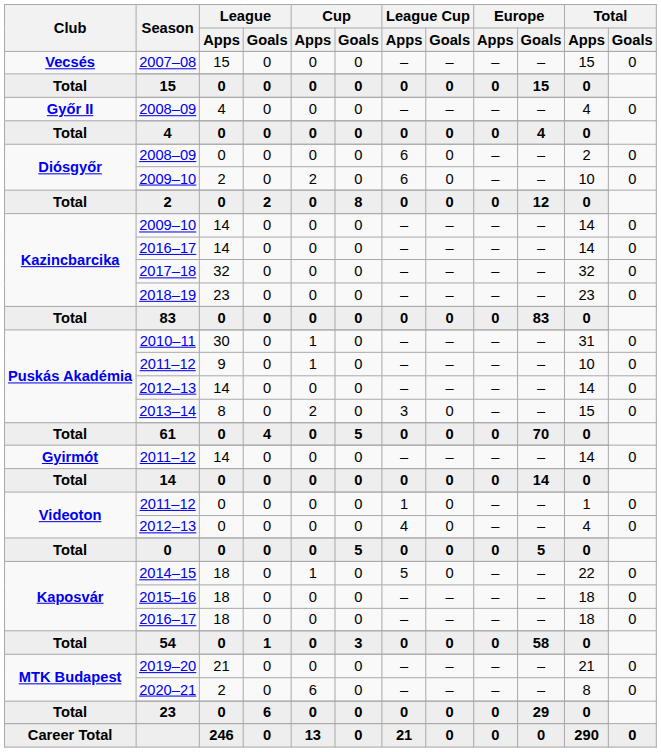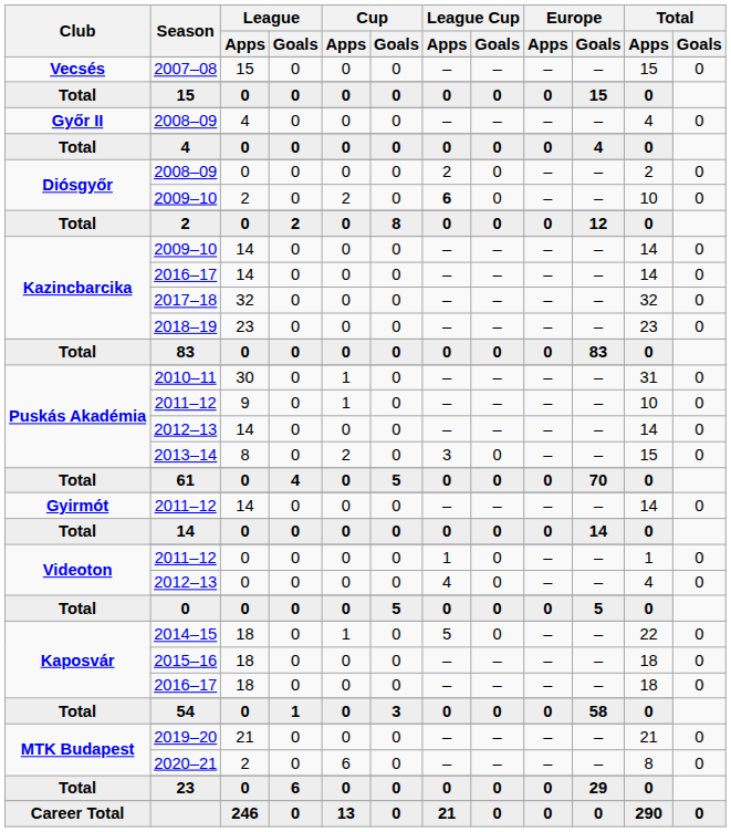Diósgyőr / 2008–09 | League Cup / Apps: 6 -> 2
Diósgyőr / 2009–10 | League Cup / Apps: normal -> bold
